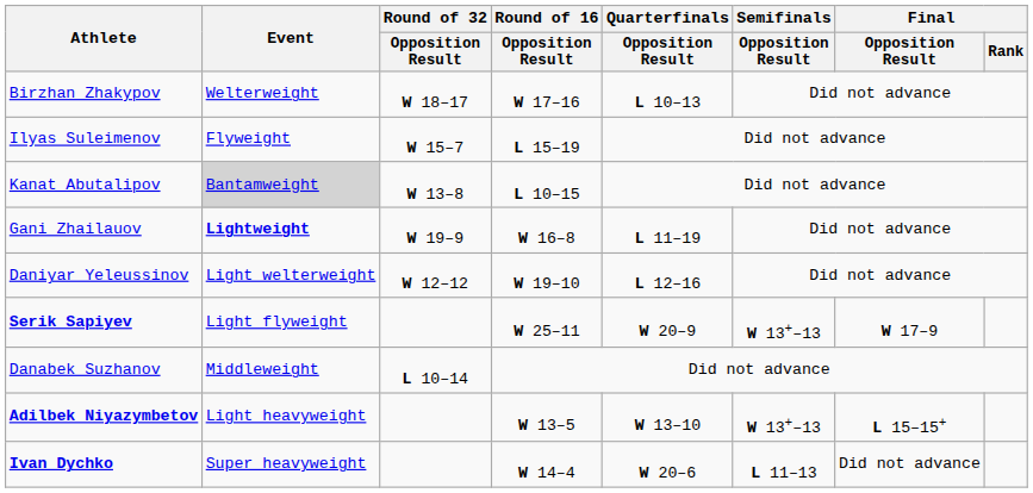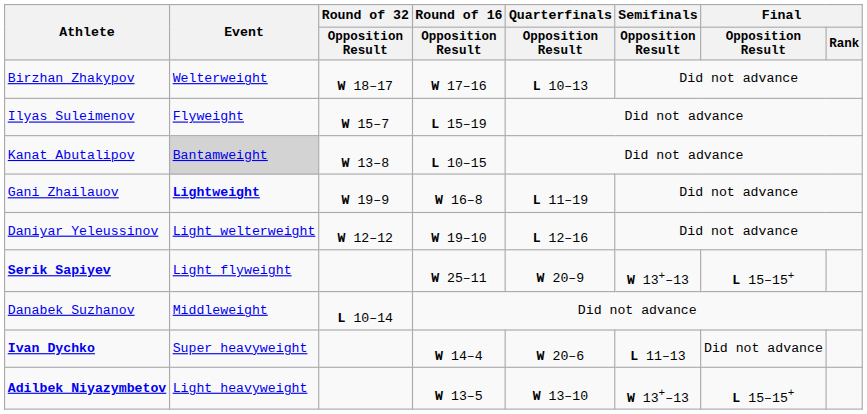Serik Sapiyev | Final / Opposition Result: W 17–9 -> L 15–15+
rows swapped: Adilbek Niyazymbetov <-> Ivan Dychko
